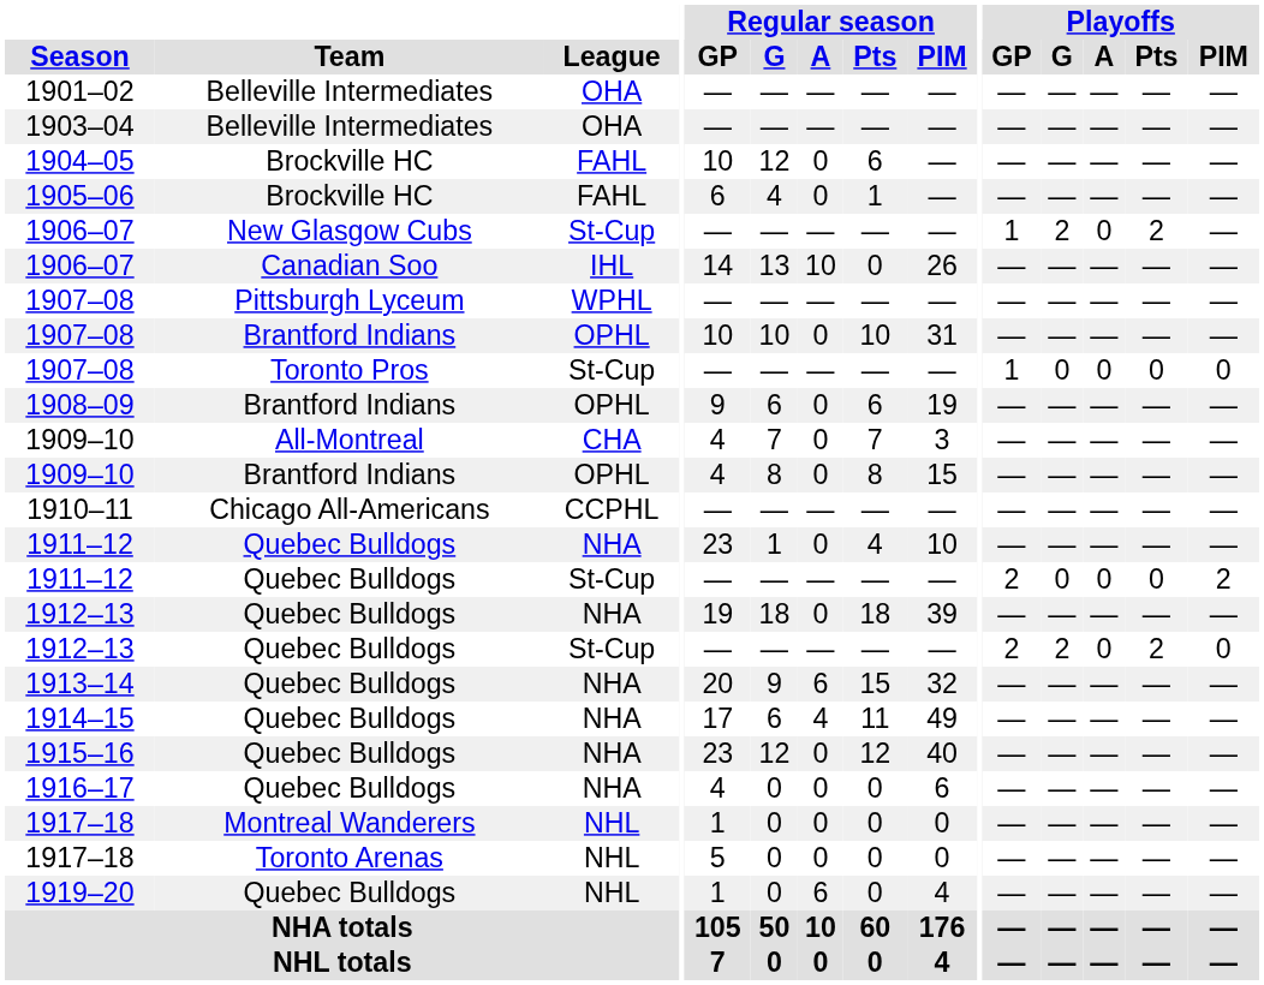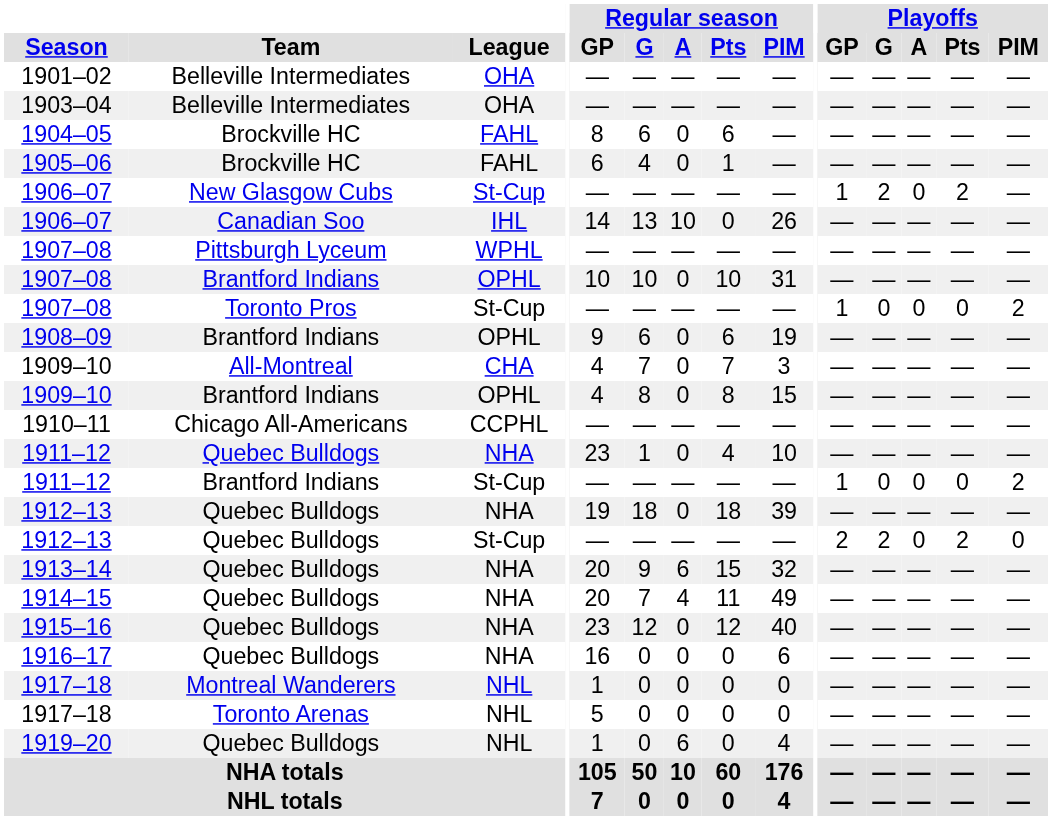1904–05 | Regular season / GP: 10 -> 8
1904–05 | Regular season / G: 12 -> 6
1907–08 / St-Cup | Playoffs / PIM: 0 -> 2
1911–12 / St-Cup | Team: Quebec Bulldogs -> Brantford Indians
1911–12 / St-Cup | Playoffs / GP: 2 -> 1
1914–15 | Regular season / GP: 17 -> 20
1914–15 | Regular season / G: 6 -> 7
1916–17 | Regular season / GP: 4 -> 16
